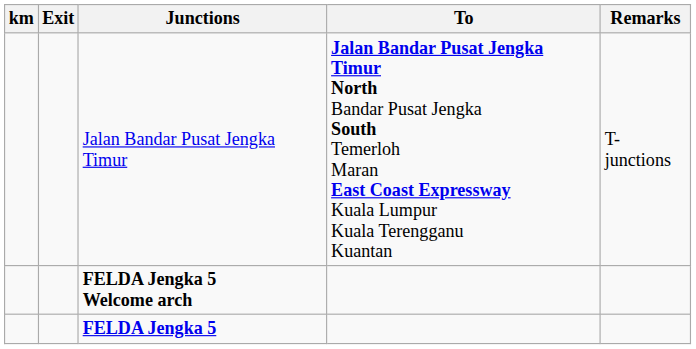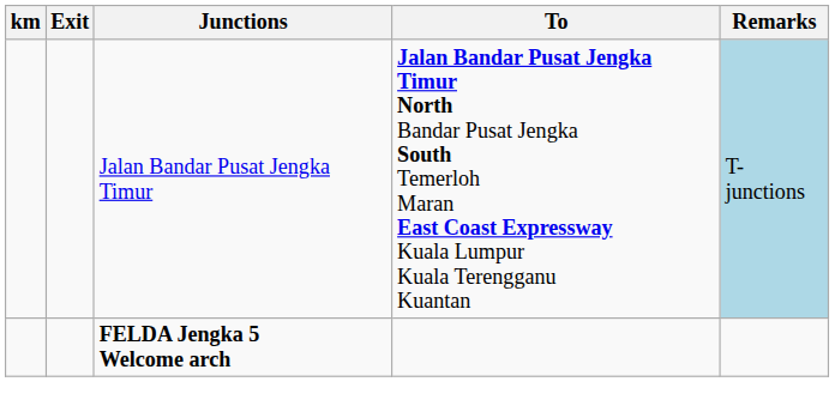Jalan Bandar Pusat Jengka Timur | Remarks: no background -> lightblue background
- row: FELDA Jengka 5
